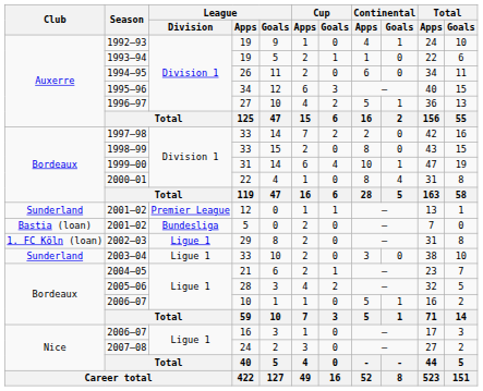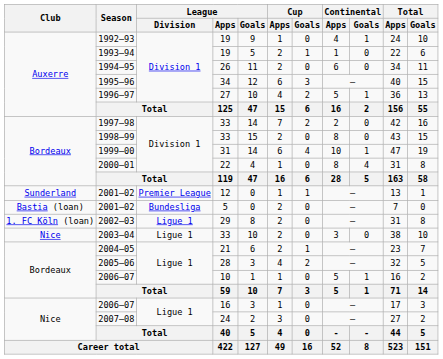2003–04 | Club: Sunderland -> Nice
